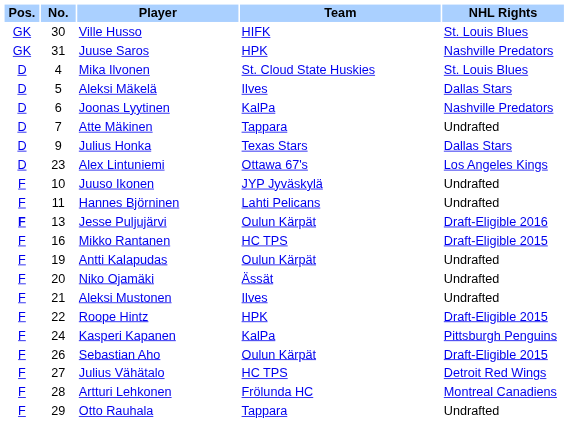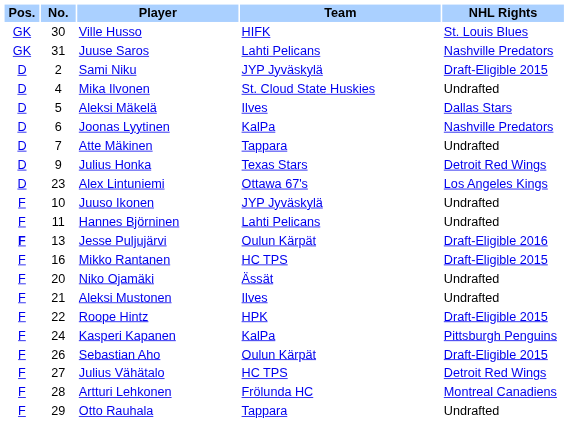Juuse Saros | Team: HPK -> Lahti Pelicans
+ row: D | 2 | Sami Niku | JYP Jyväskylä | Draft-Eligible 2015
Mika Ilvonen | NHL Rights: St. Louis Blues -> Undrafted
Julius Honka | NHL Rights: Dallas Stars -> Detroit Red Wings
- row: F | 19 | Antti Kalapudas | Oulun Kärpät | Undrafted
